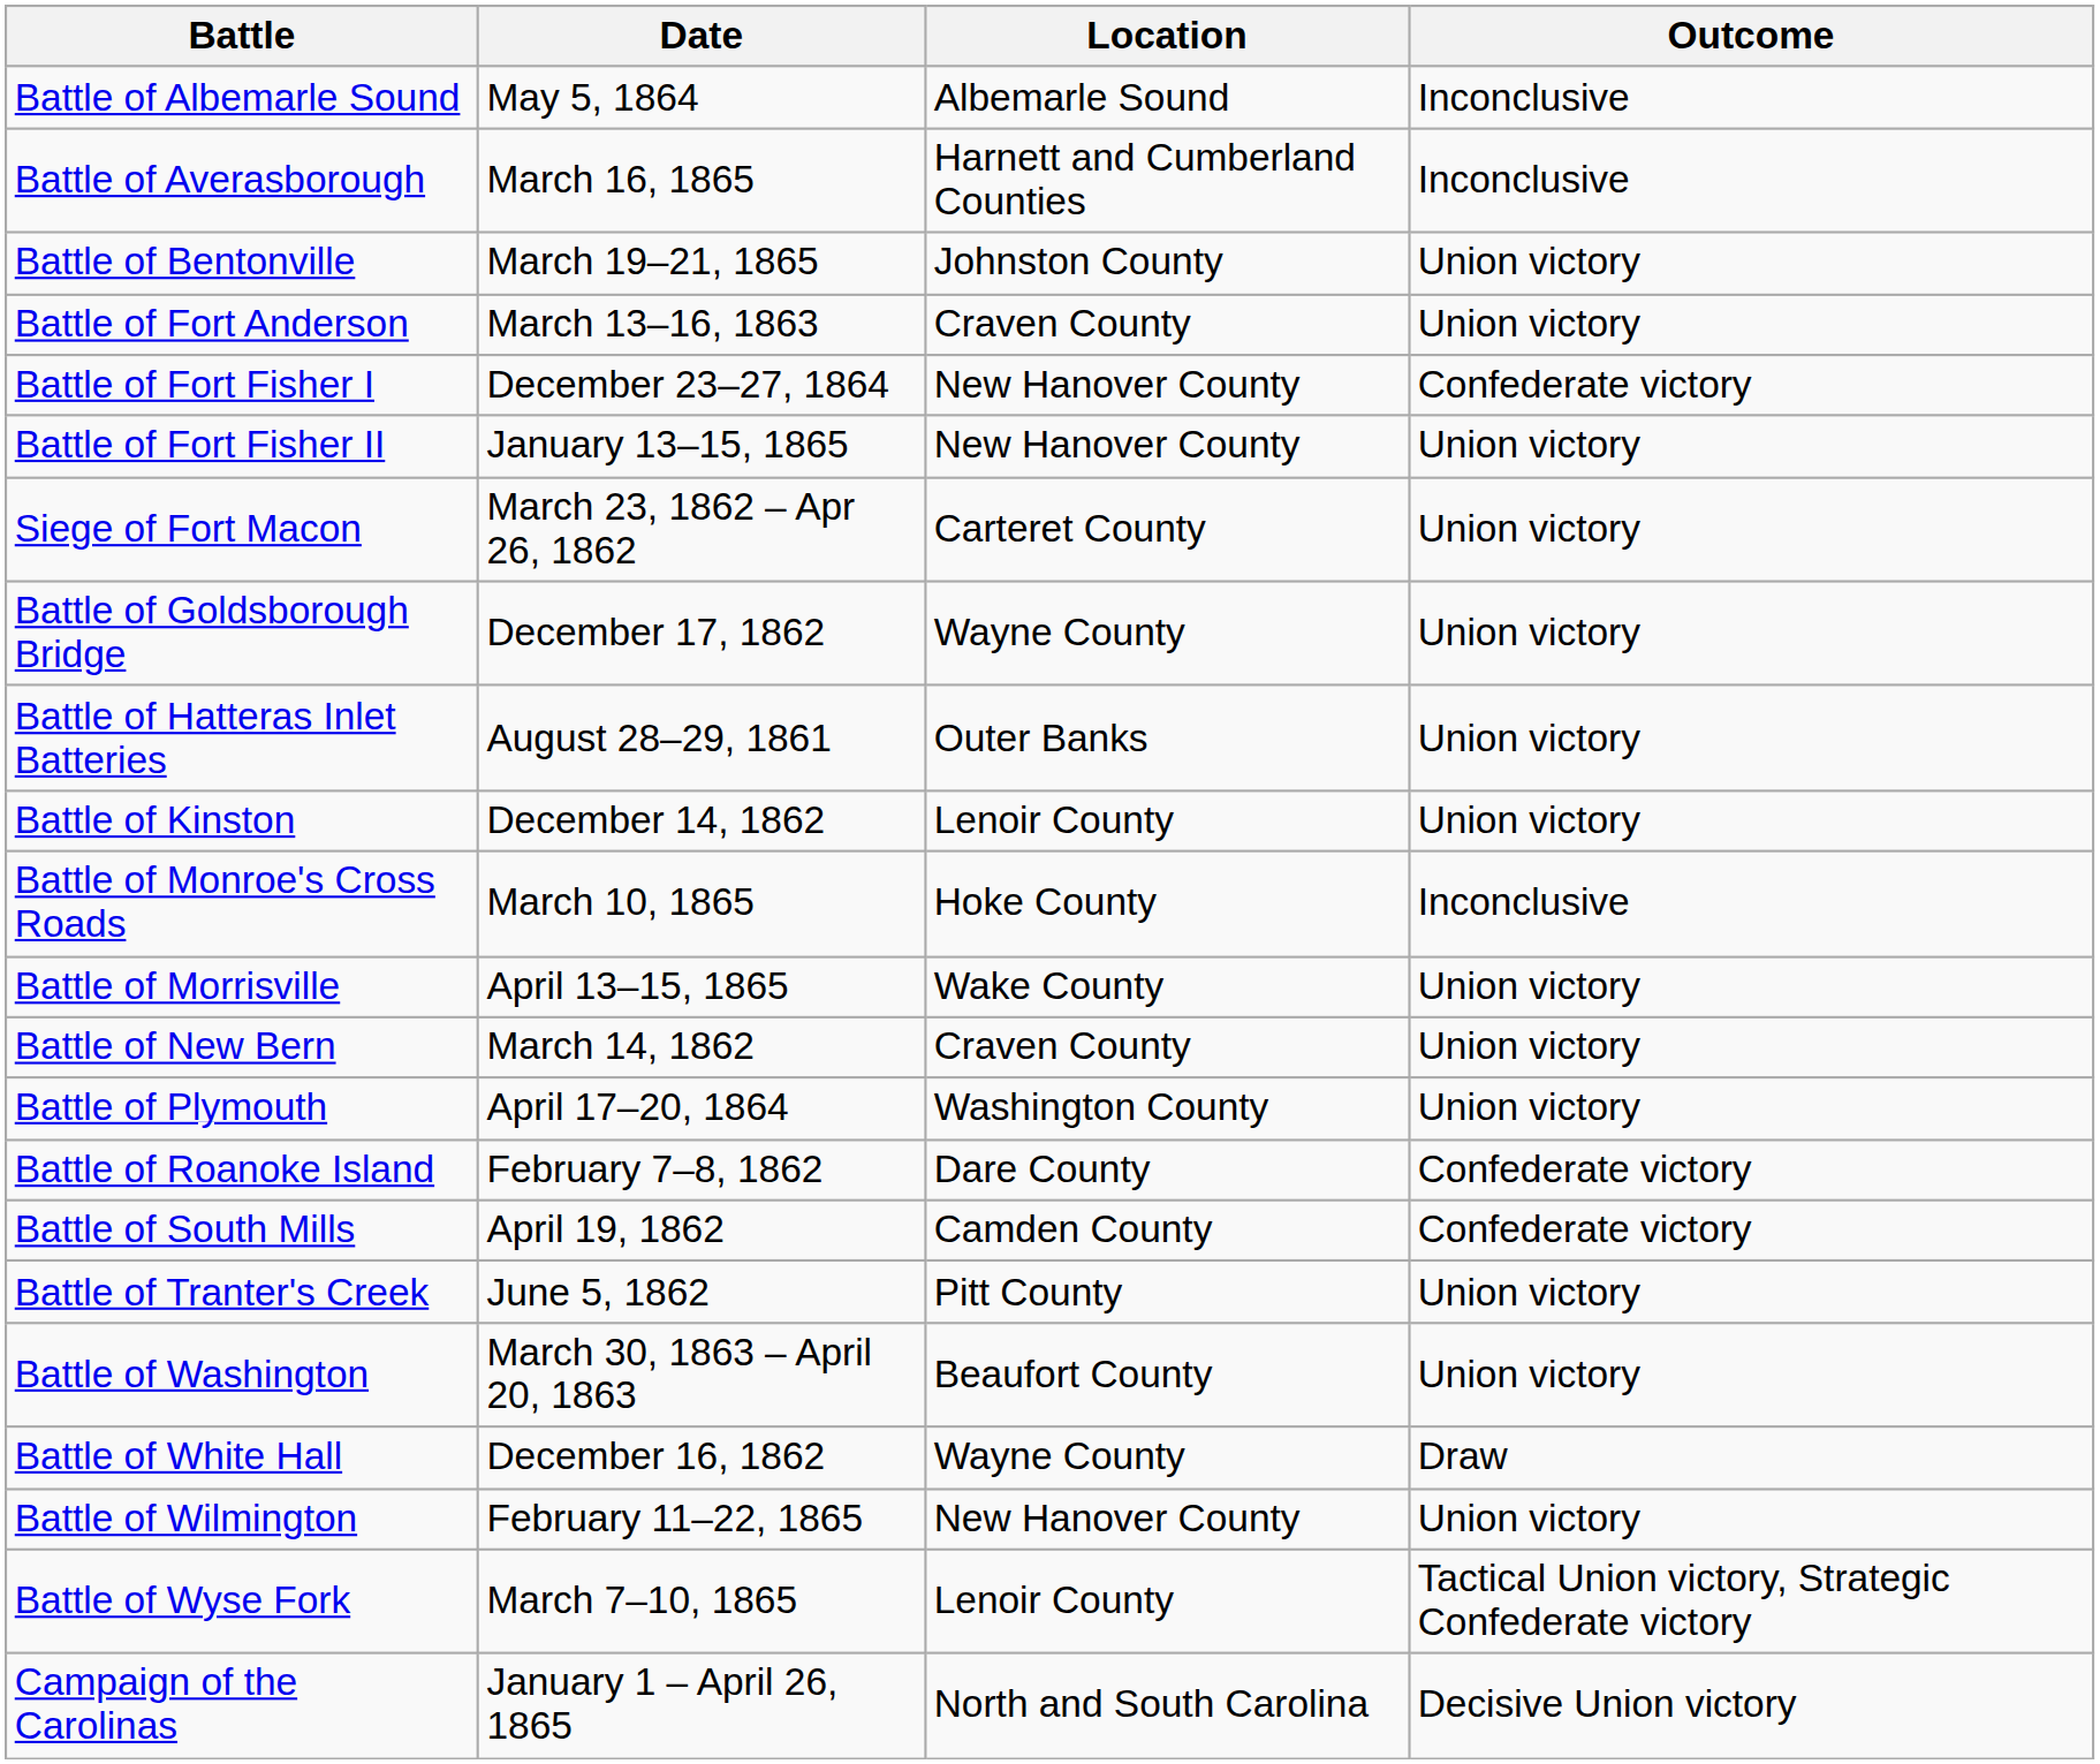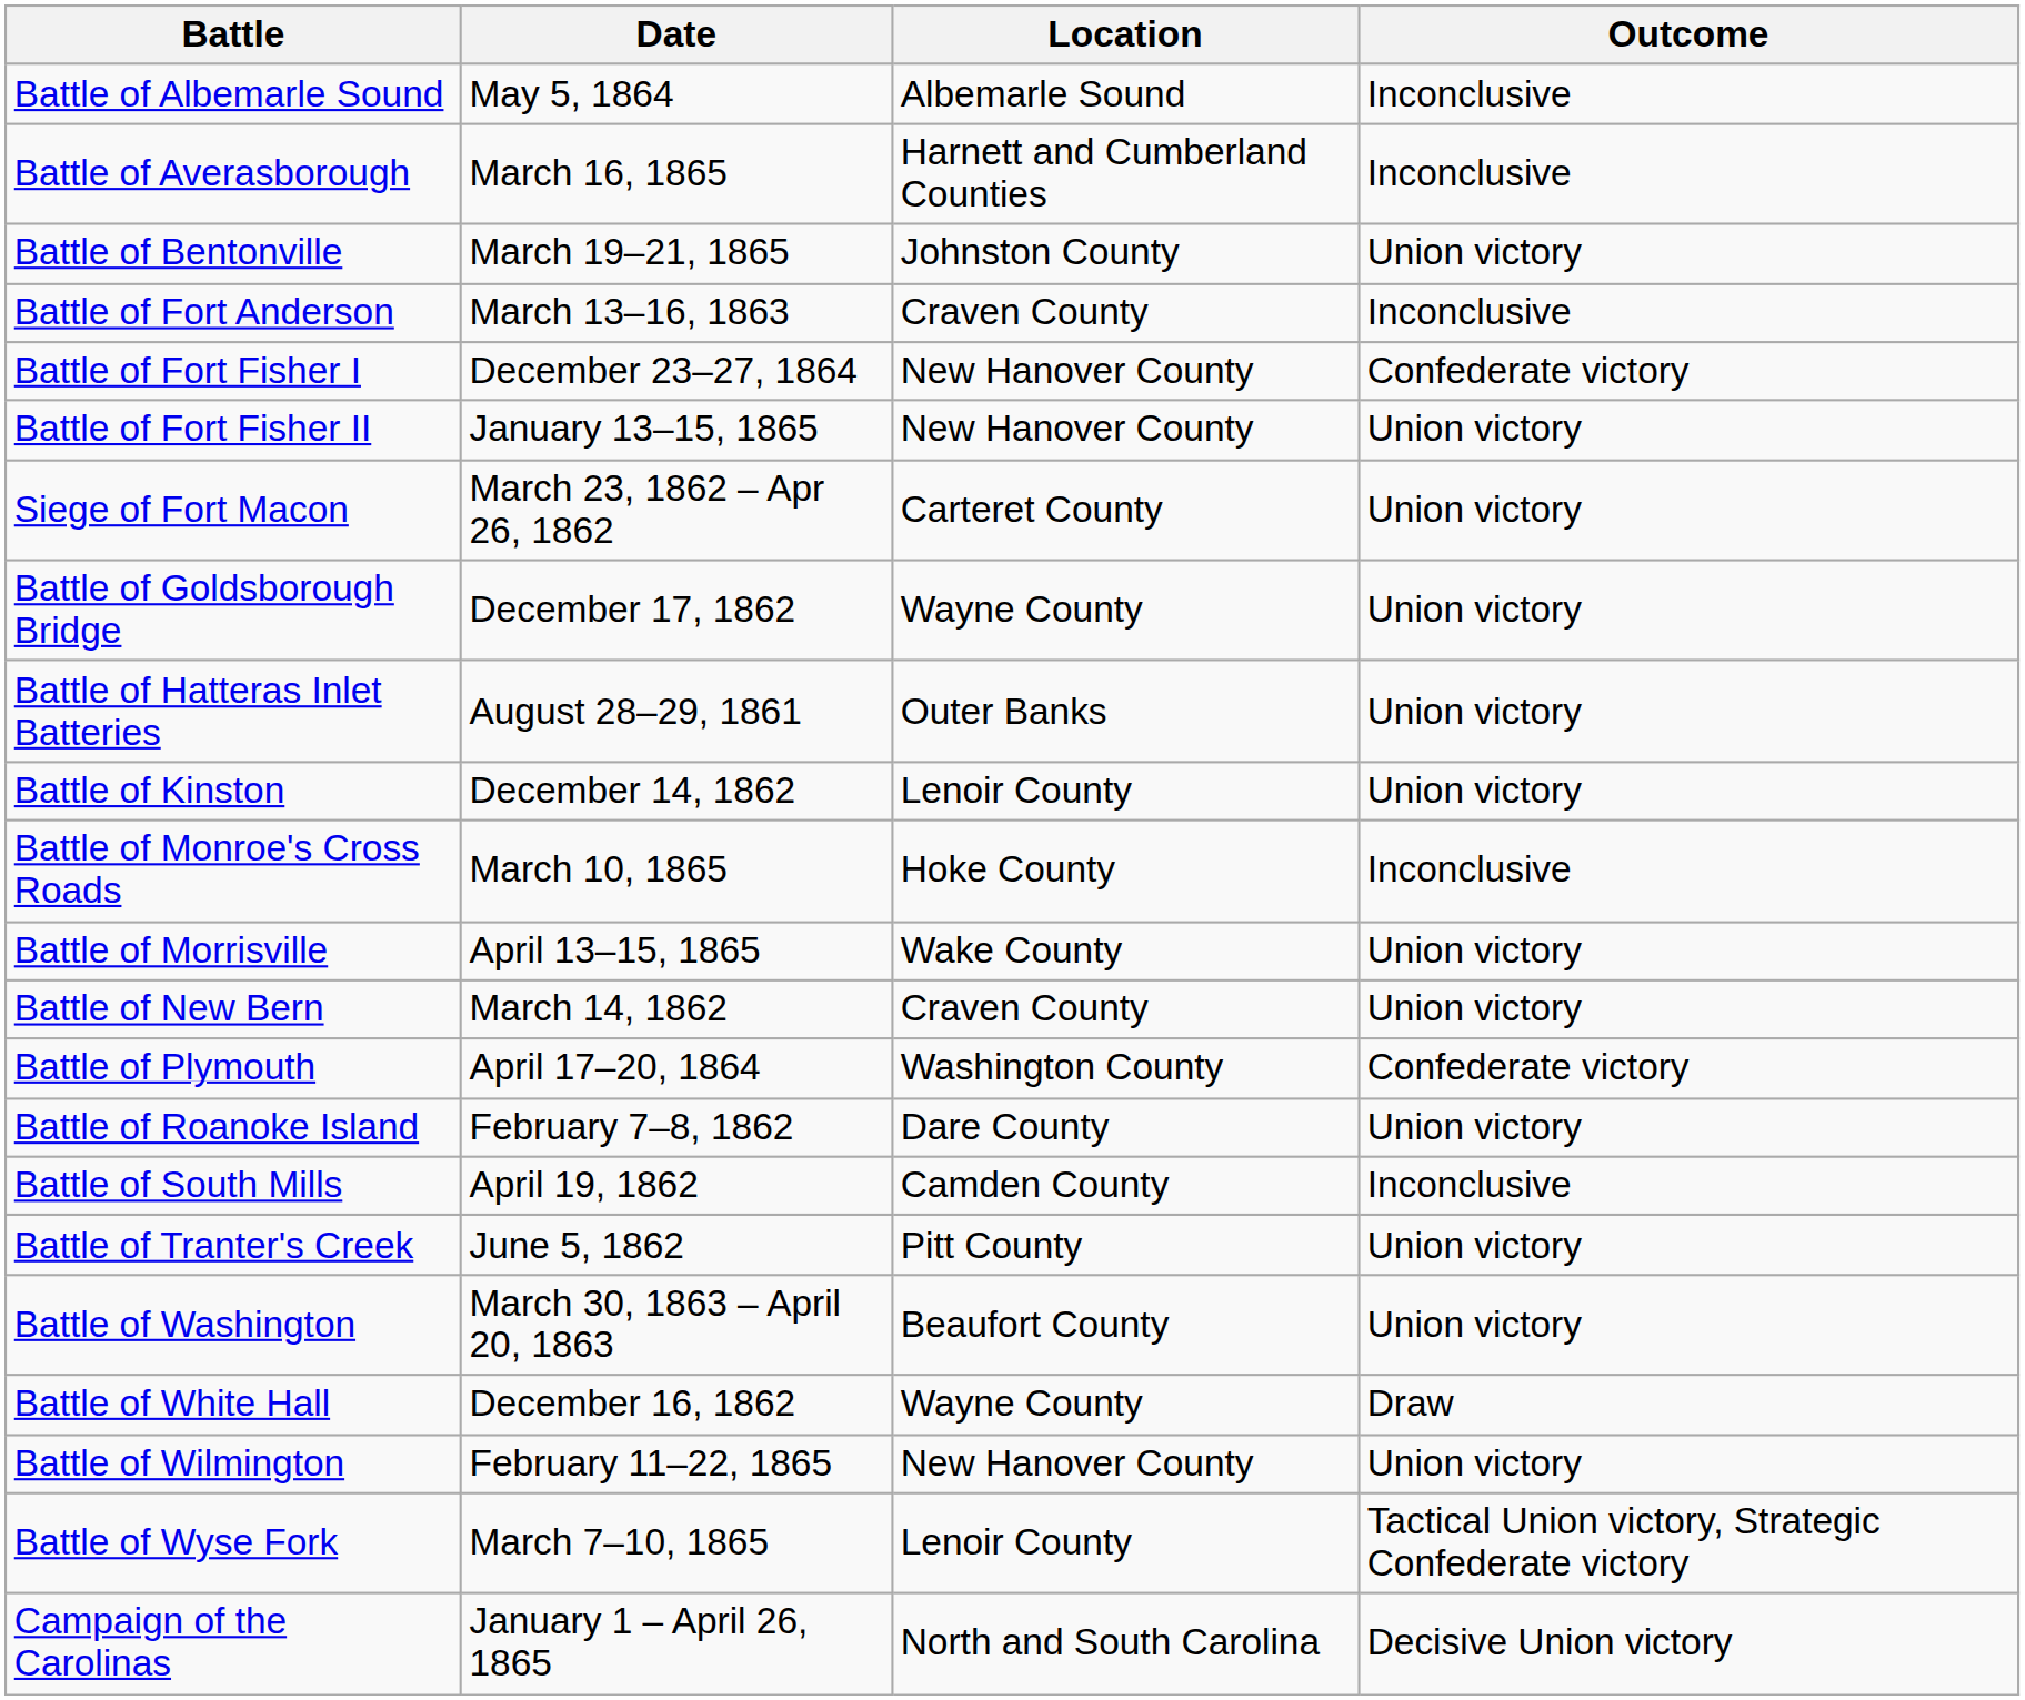Battle of Fort Anderson | Outcome: Union victory -> Inconclusive
Battle of Plymouth | Outcome: Union victory -> Confederate victory
Battle of Roanoke Island | Outcome: Confederate victory -> Union victory
Battle of South Mills | Outcome: Confederate victory -> Inconclusive
